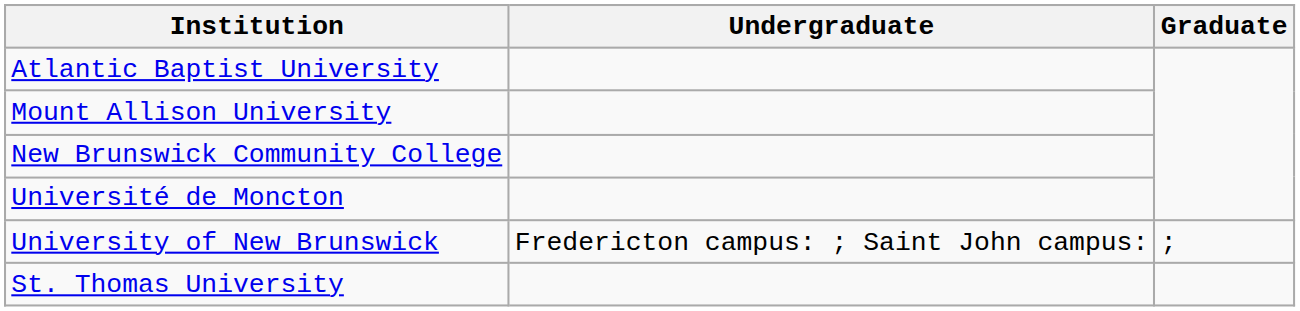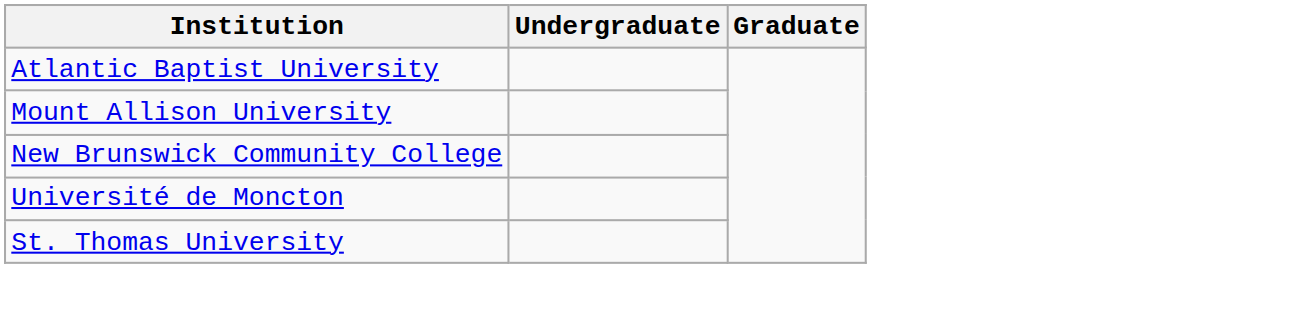- row: University of New Brunswick | Fredericton campus: ; Saint John campus: | ;
